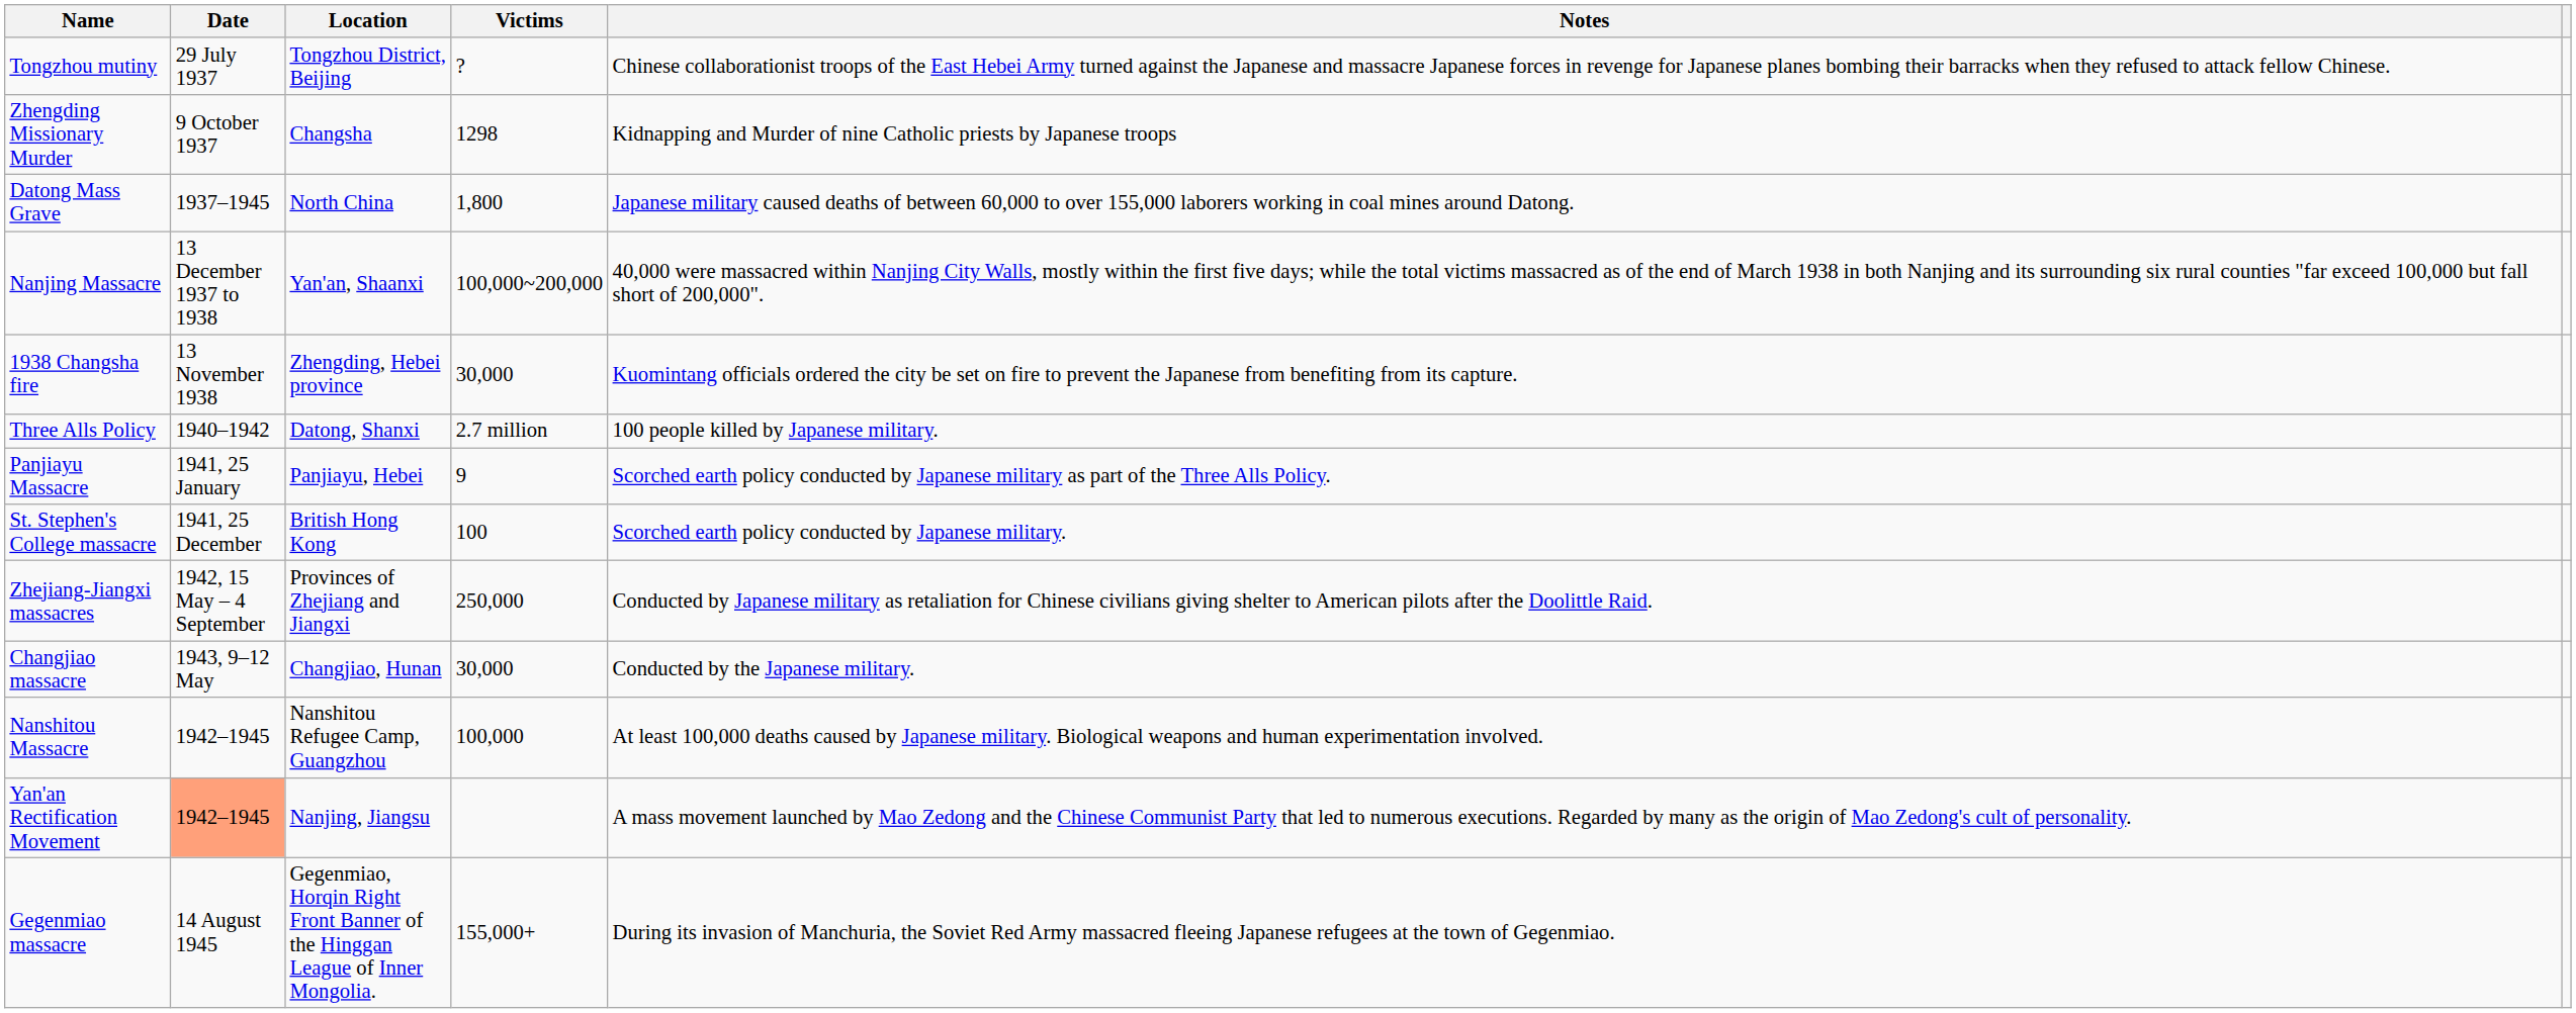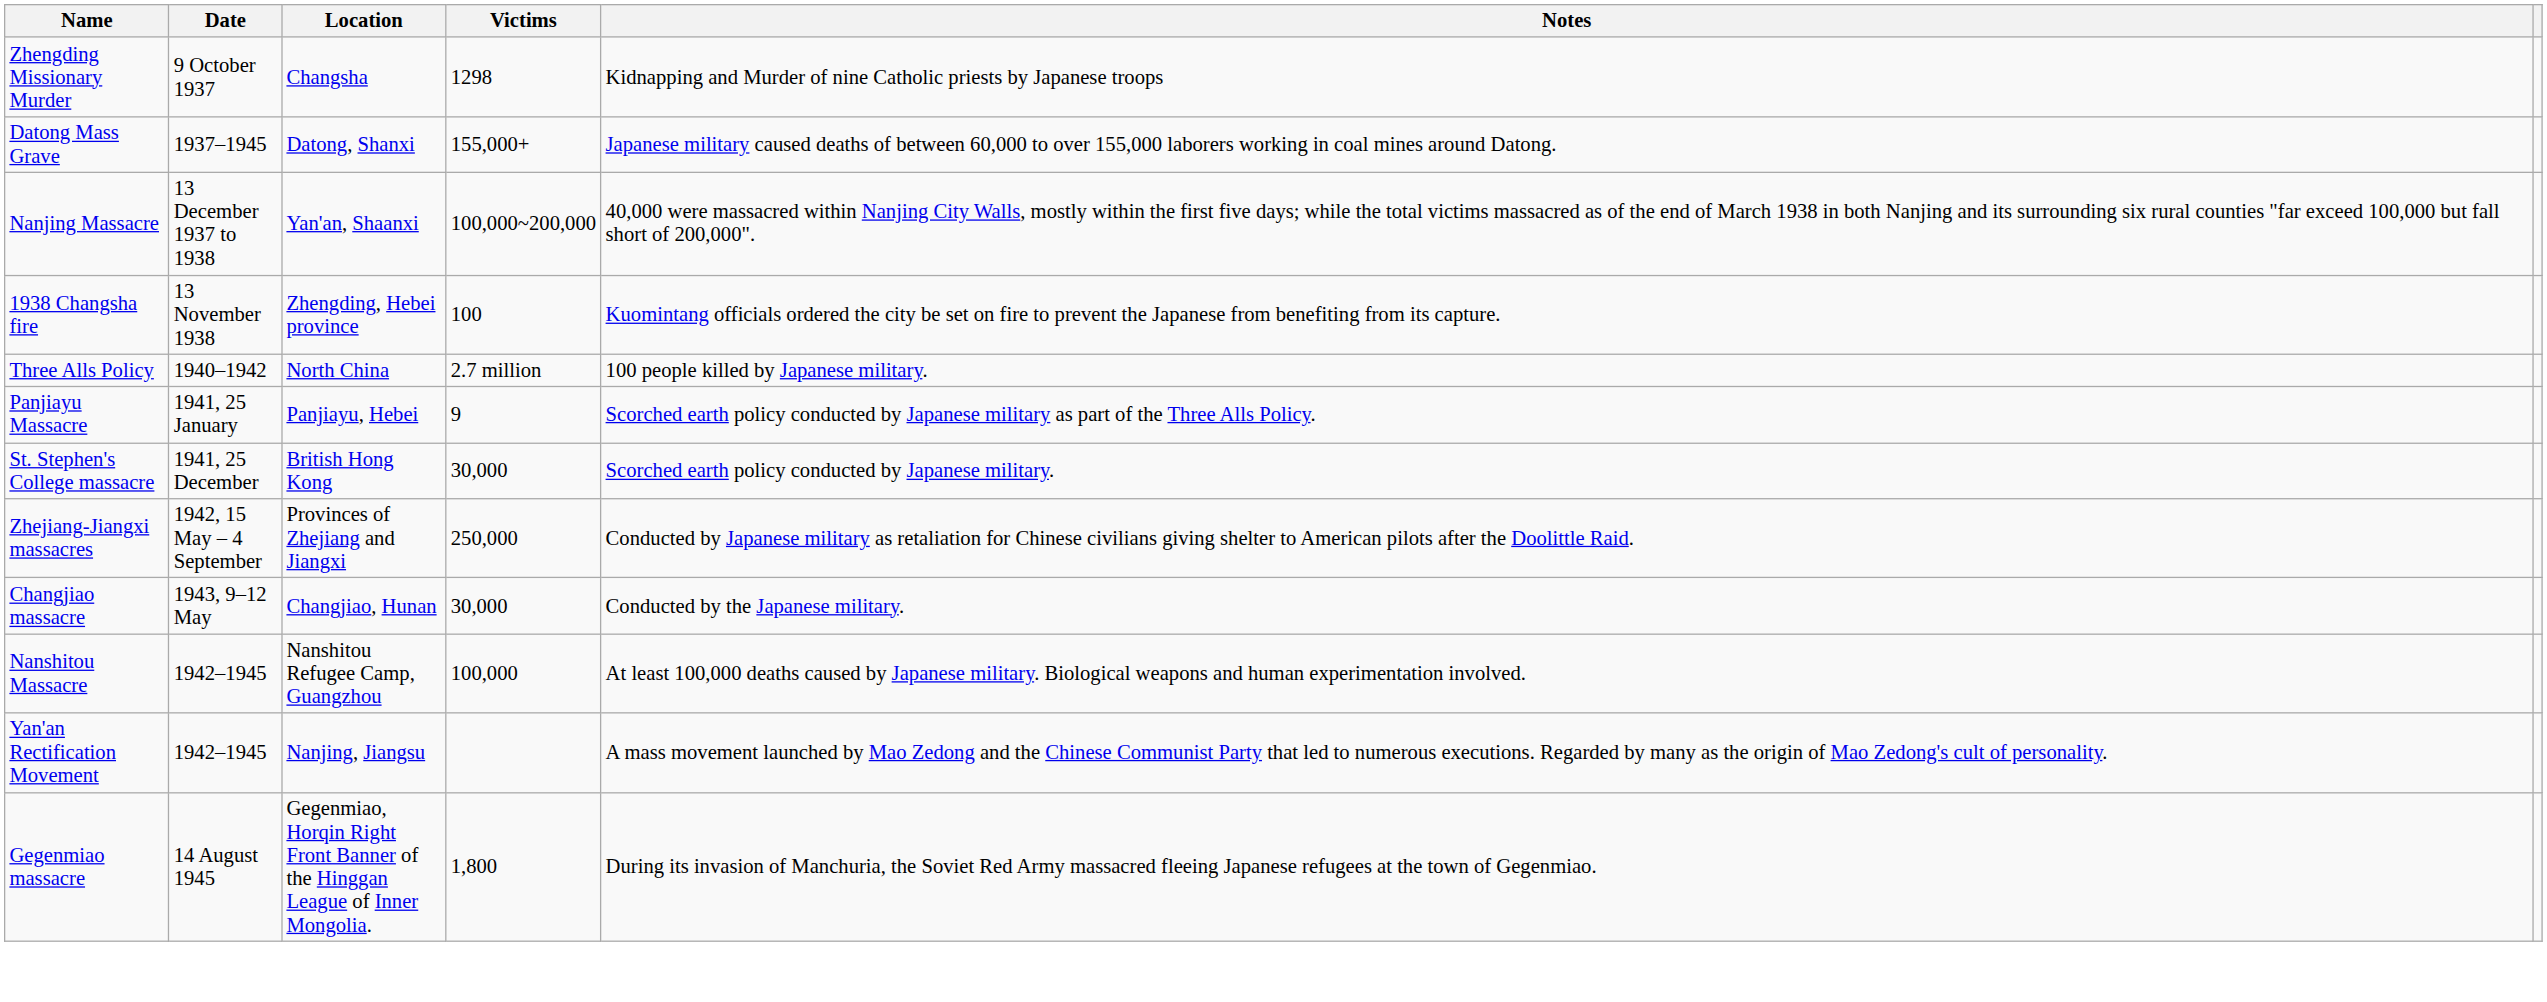- row: Tongzhou mutiny | 29 July 1937 | Tongzhou District, Beijing | ? | Chinese collaborationist troops of the East Hebei Army turned against the Japanese and massacre Japanese forces in revenge for Japanese planes bombing their barracks when they refused to attack fellow Chinese.
Datong Mass Grave | Location: North China -> Datong, Shanxi
Datong Mass Grave | Victims: 1,800 -> 155,000+
1938 Changsha fire | Victims: 30,000 -> 100
Three Alls Policy | Location: Datong, Shanxi -> North China
St. Stephen's College massacre | Victims: 100 -> 30,000
Yan'an Rectification Movement | Date: lightsalmon background -> no background
Gegenmiao massacre | Victims: 155,000+ -> 1,800
